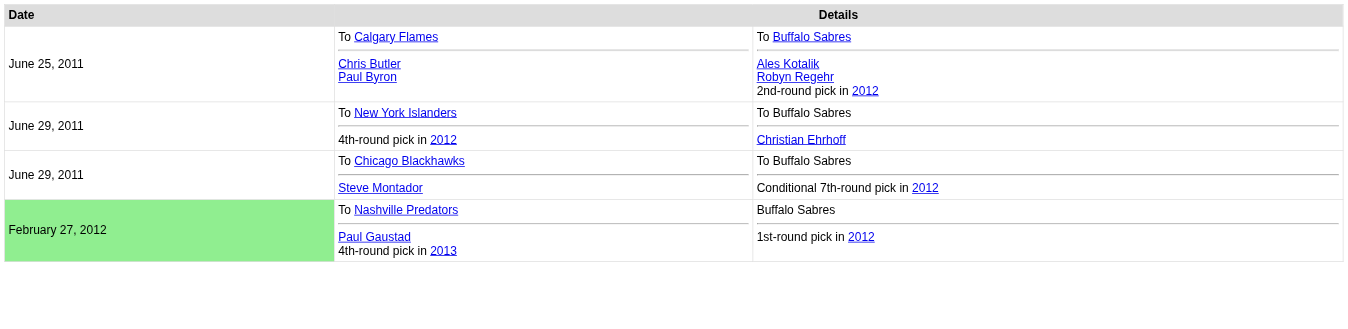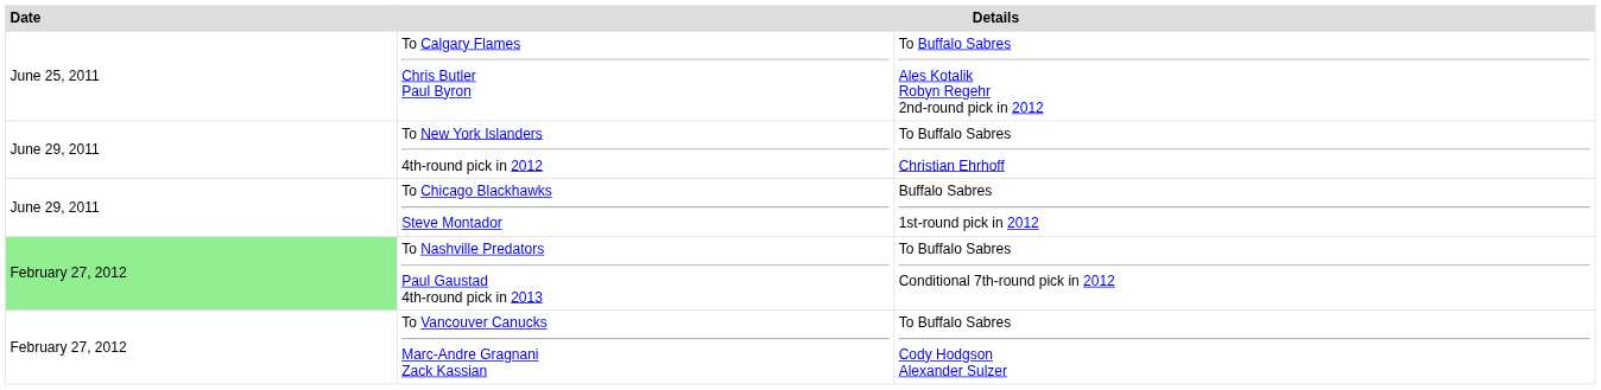To Chicago Blackhawks Steve Montador | column 3: To Buffalo Sabres Conditional 7th-round pick in 2012 -> Buffalo Sabres 1st-round pick in 2012
To Nashville Predators Paul Gaustad 4th-round pick in 2013 | column 3: Buffalo Sabres 1st-round pick in 2012 -> To Buffalo Sabres Conditional 7th-round pick in 2012
+ row: February 27, 2012 | To Vancouver Canucks Marc-Andre Gragnani Zack Kassian | To Buffalo Sabres Cody Hodgson Alexander Sulzer
